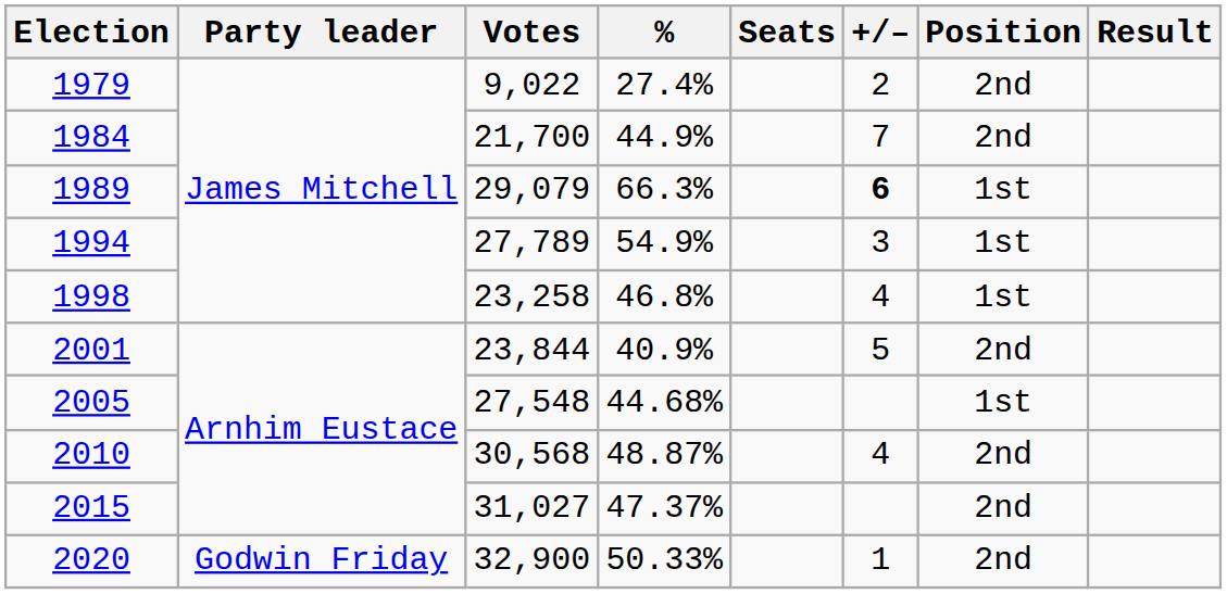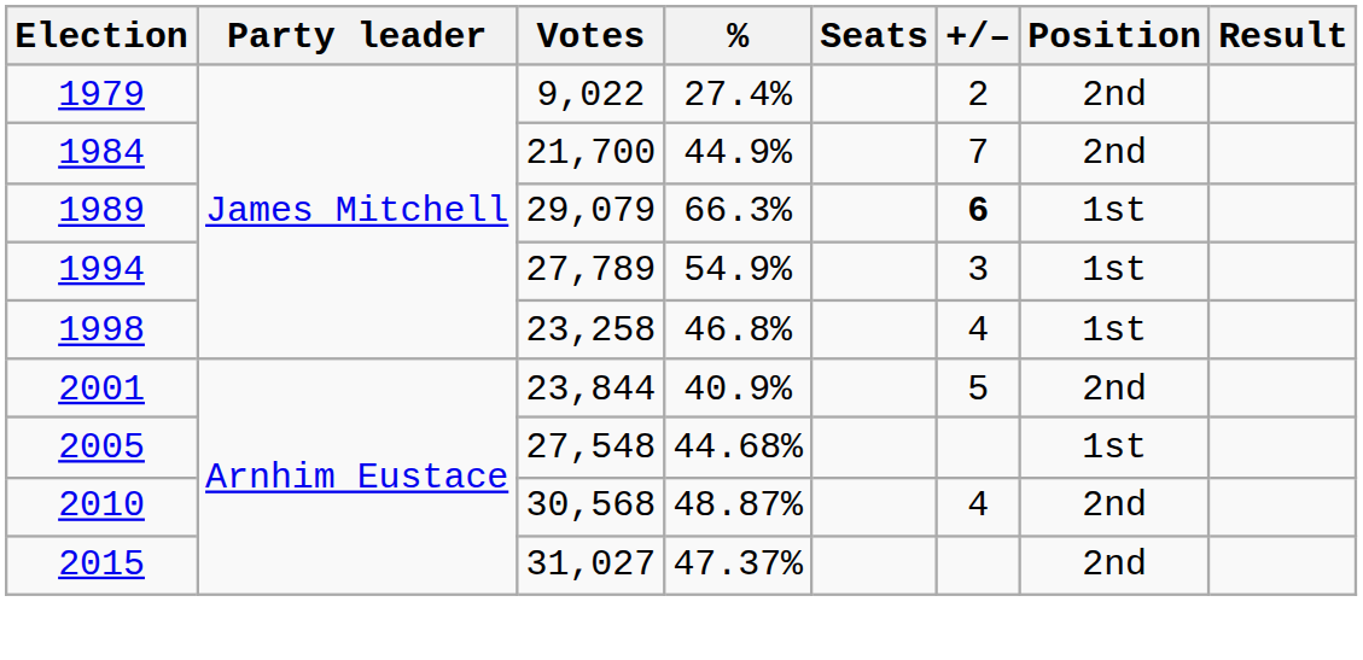- row: 2020 | Godwin Friday | 32,900 | 50.33% | 1 | 2nd
